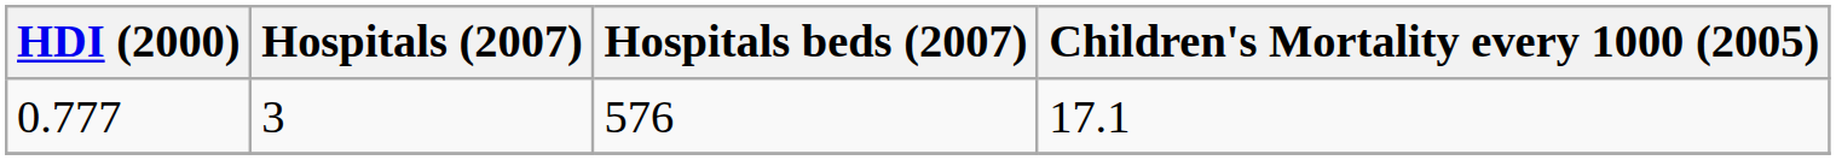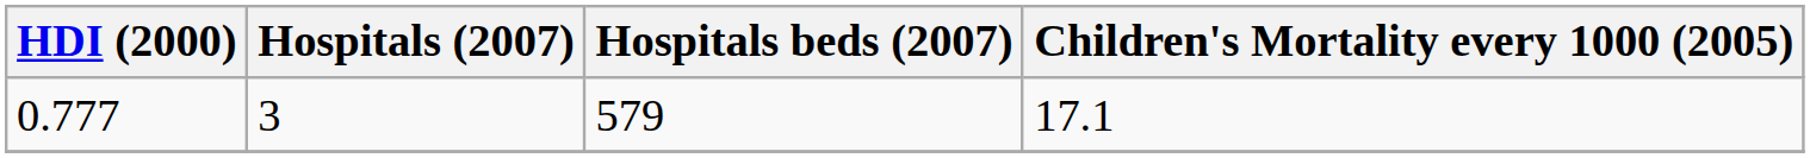0.777 | Hospitals beds (2007): 576 -> 579
